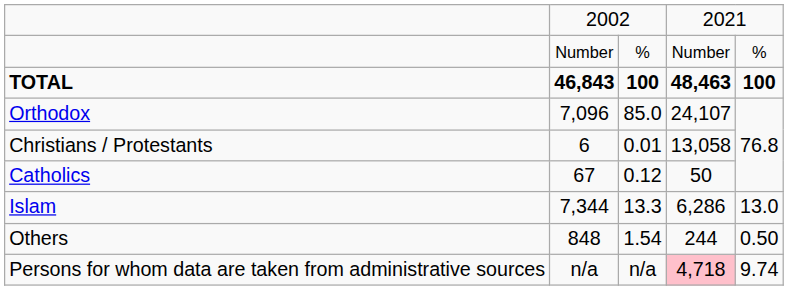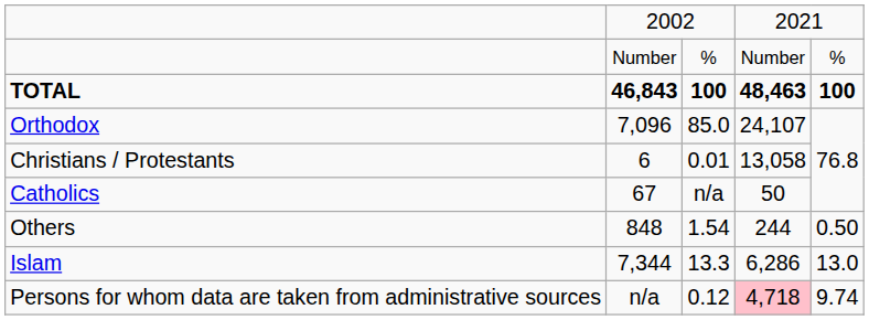Catholics | column 3: 0.12 -> n/a
rows swapped: Islam <-> Others
Persons for whom data are taken from administrative sources | column 3: n/a -> 0.12
